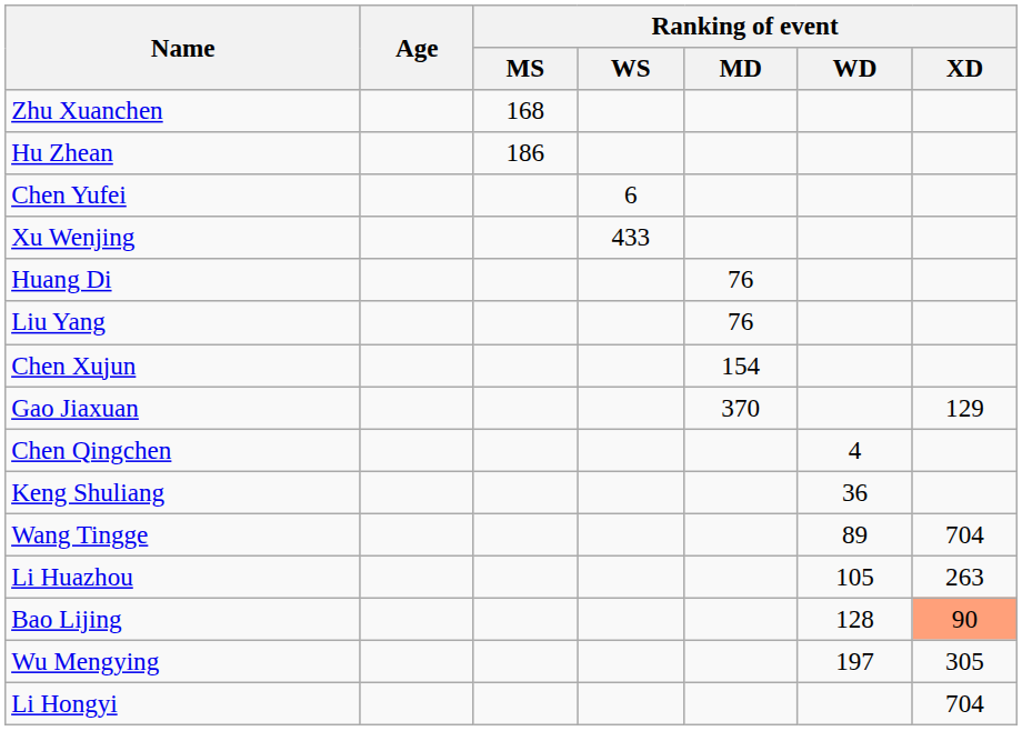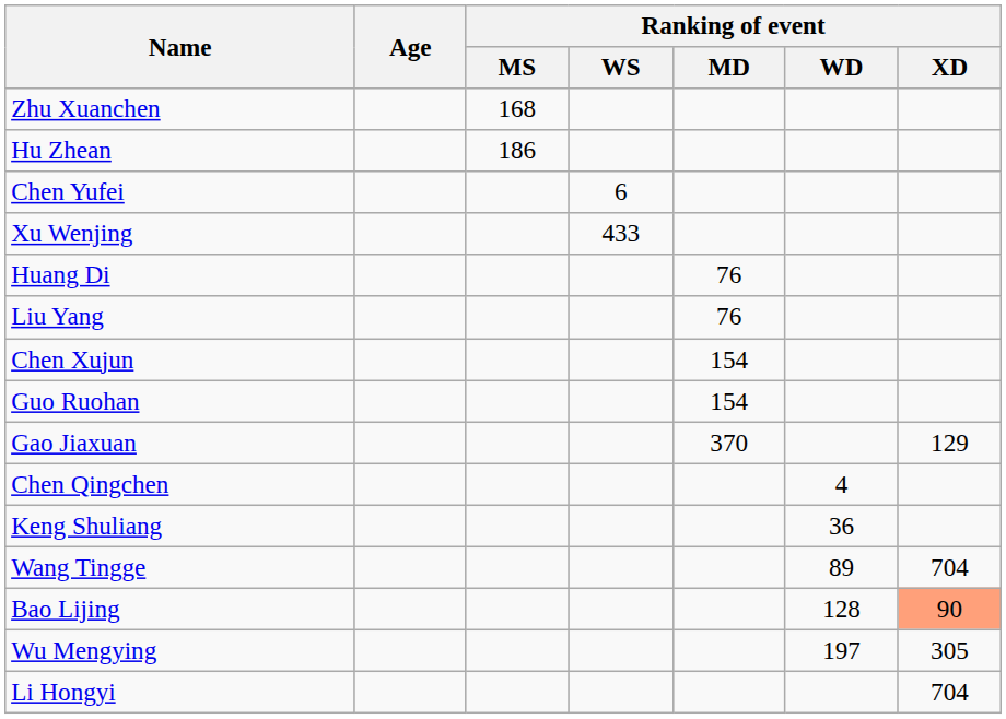+ row: Guo Ruohan | 154
- row: Li Huazhou | 105 | 263
